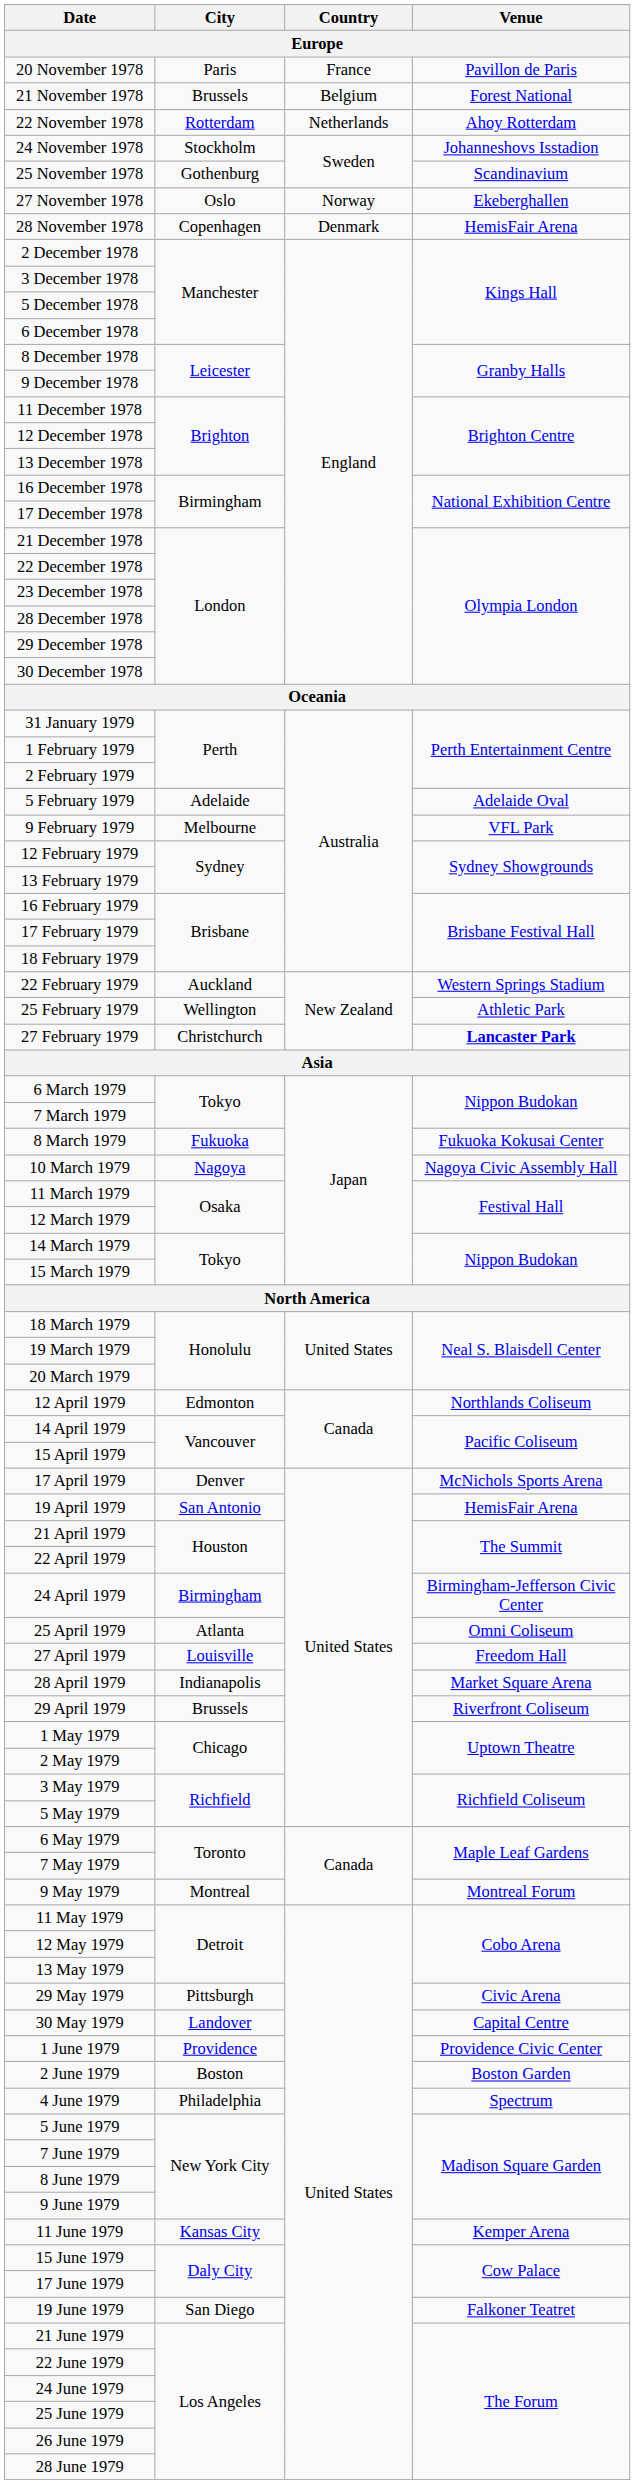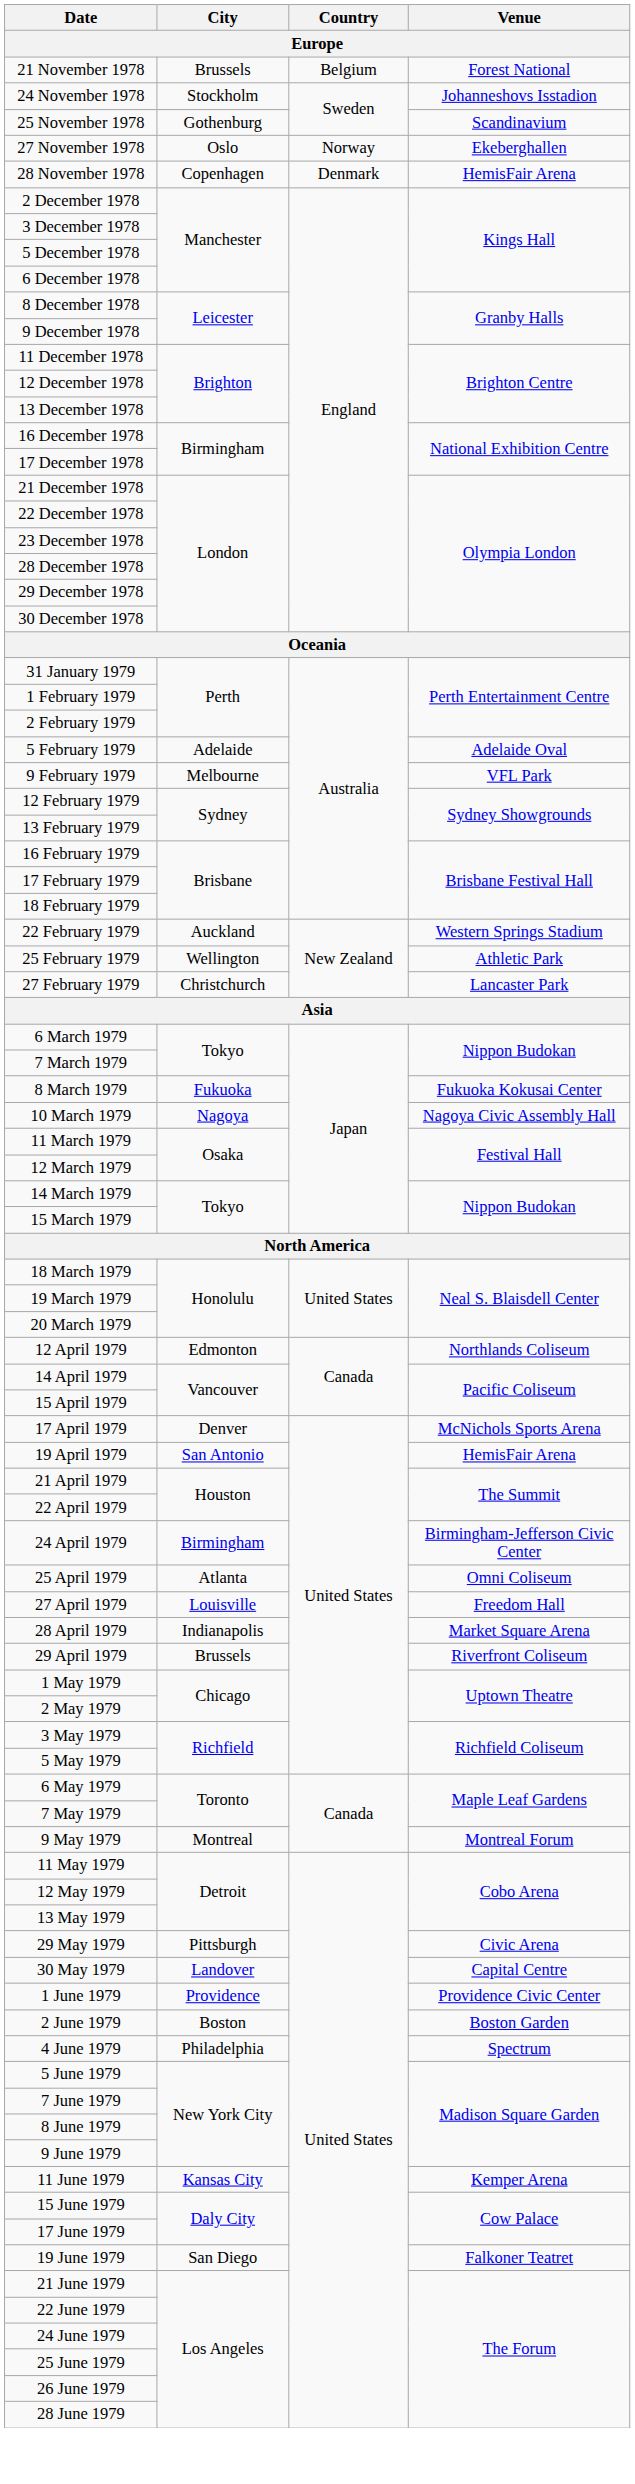- row: 20 November 1978 | Paris | France | Pavillon de Paris
- row: 22 November 1978 | Rotterdam | Netherlands | Ahoy Rotterdam
27 February 1979 | Venue: bold -> normal
